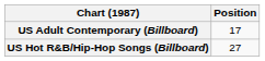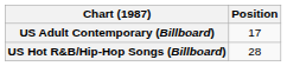US Hot R&B/Hip-Hop Songs (Billboard) | Position: 27 -> 28
